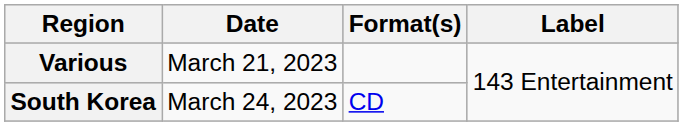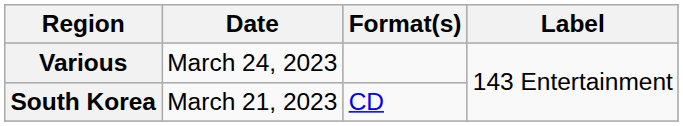Various | Date: March 21, 2023 -> March 24, 2023
South Korea | Date: March 24, 2023 -> March 21, 2023
